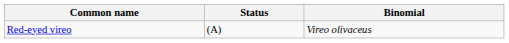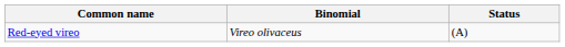columns swapped: Binomial <-> Status
